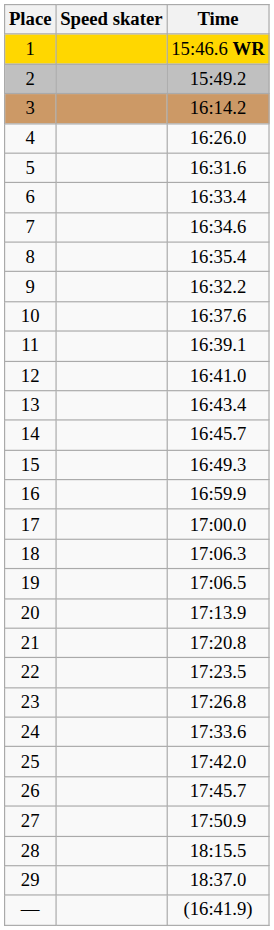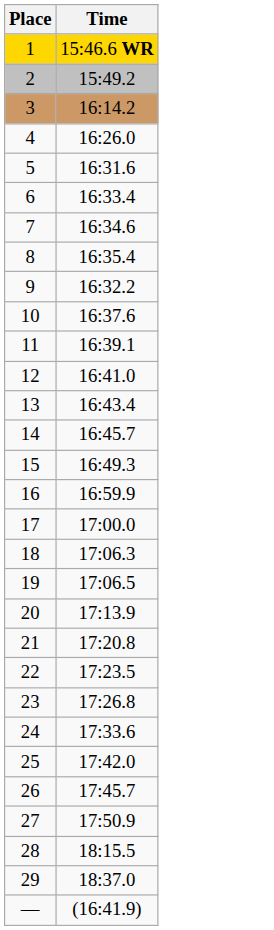- column: Speed skater
